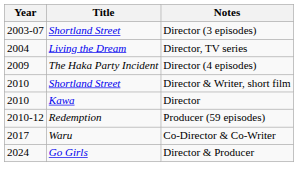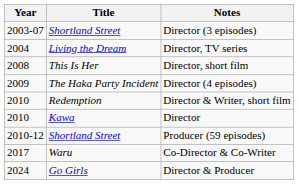+ row: 2008 | This Is Her | Director, short film
Director & Writer, short film | Title: Shortland Street -> Redemption
Producer (59 episodes) | Title: Redemption -> Shortland Street
